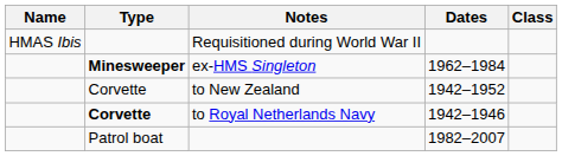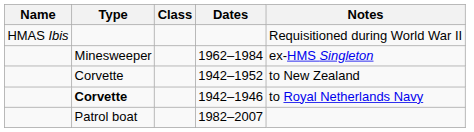columns swapped: Class <-> Notes
1962–1984 | Type: bold -> normal
